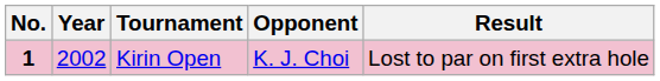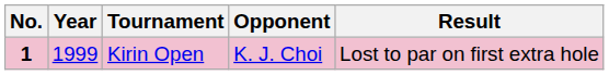Kirin Open | Year: 2002 -> 1999
